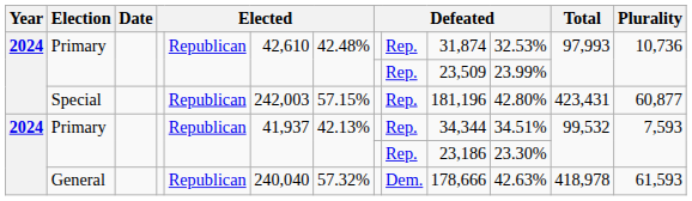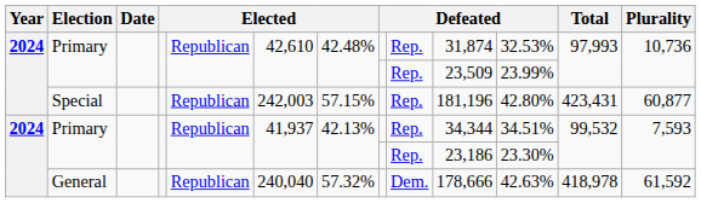General | Plurality: 61,593 -> 61,592
